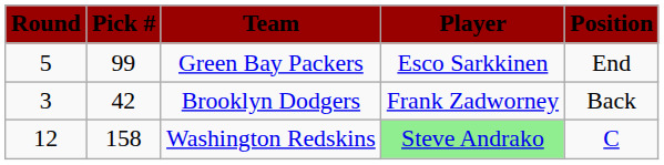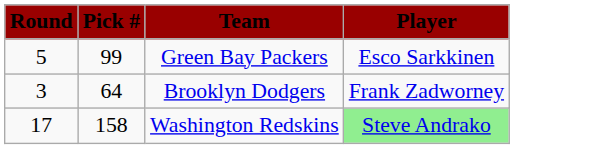- column: Position | End | Back | C
Brooklyn Dodgers | Pick #: 42 -> 64
Washington Redskins | Round: 12 -> 17
